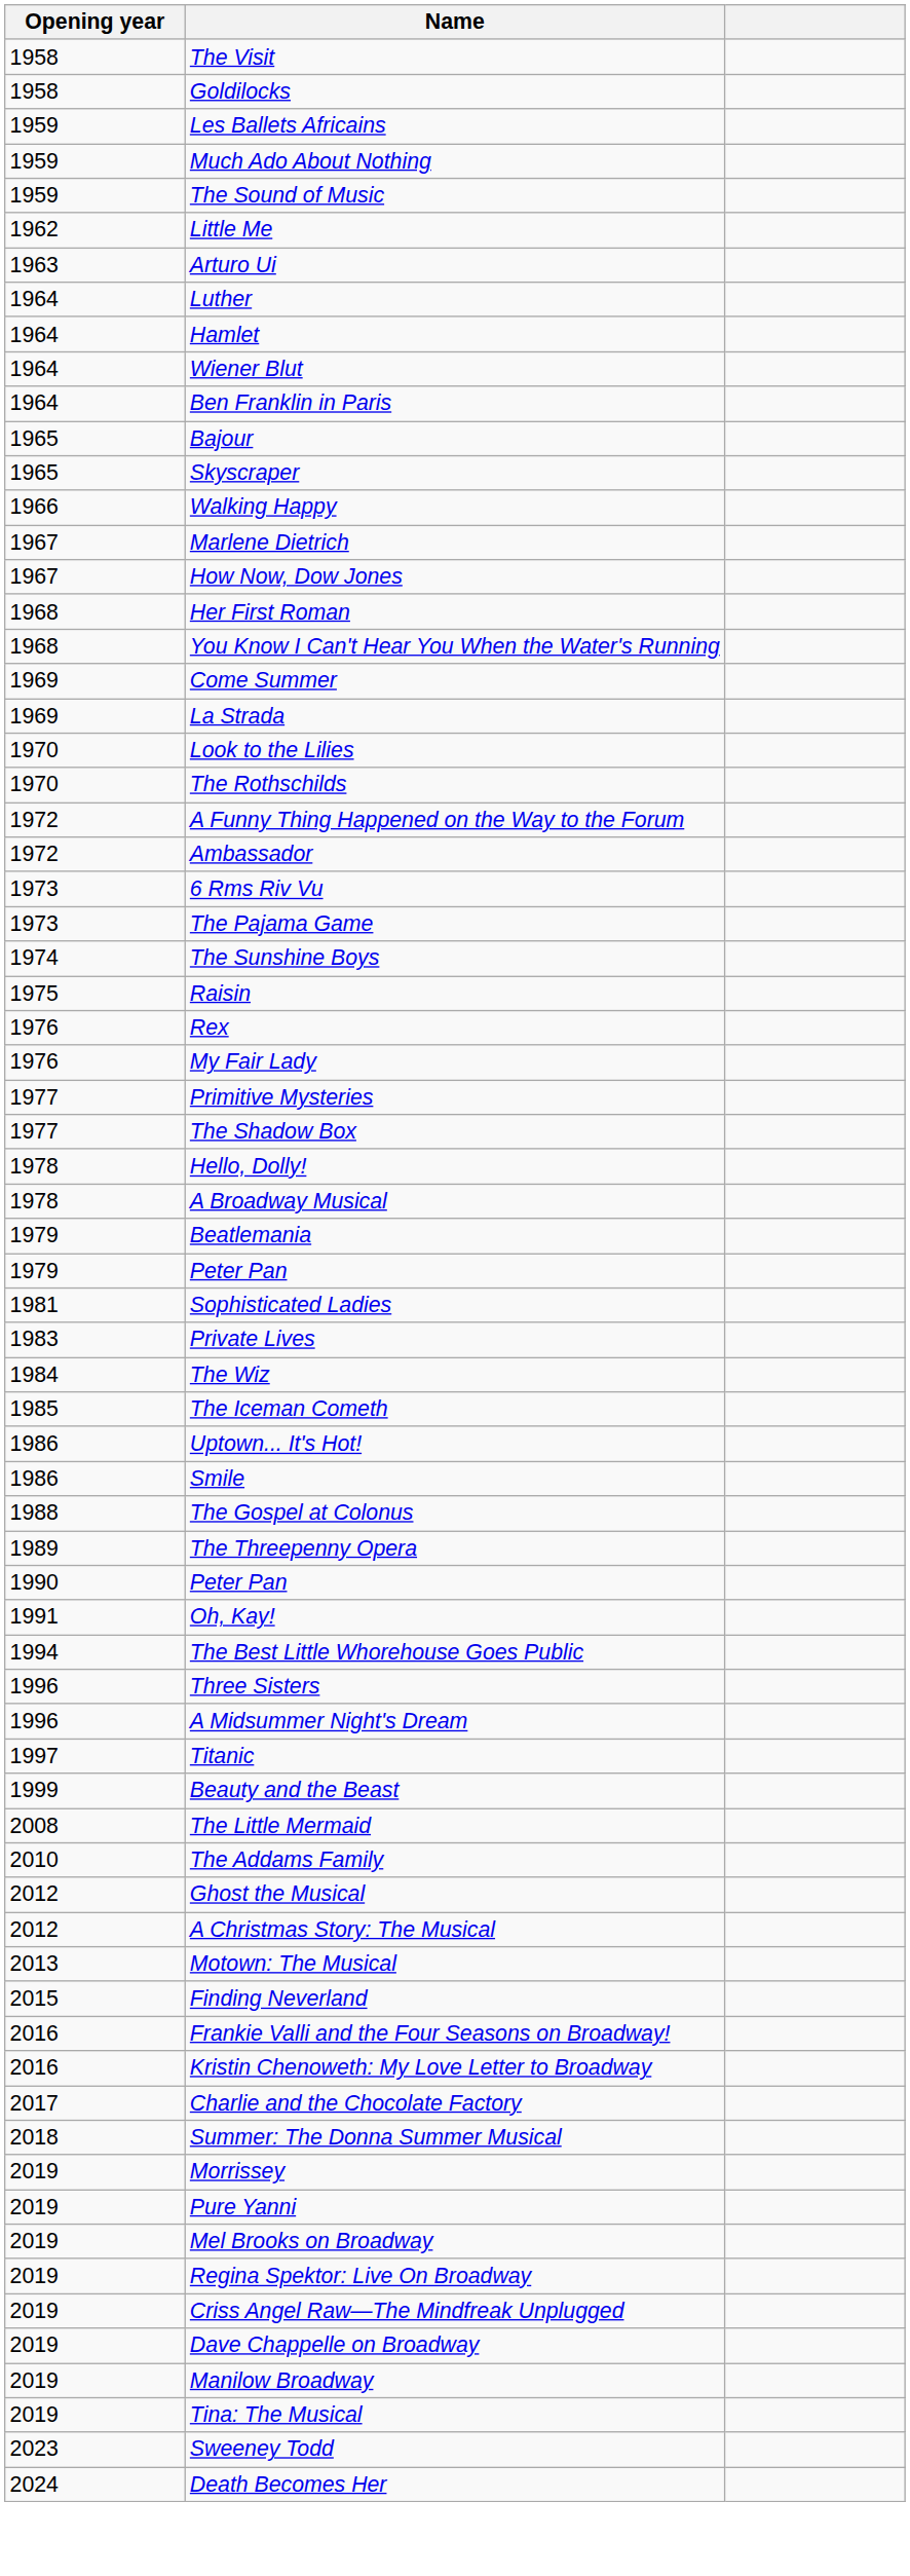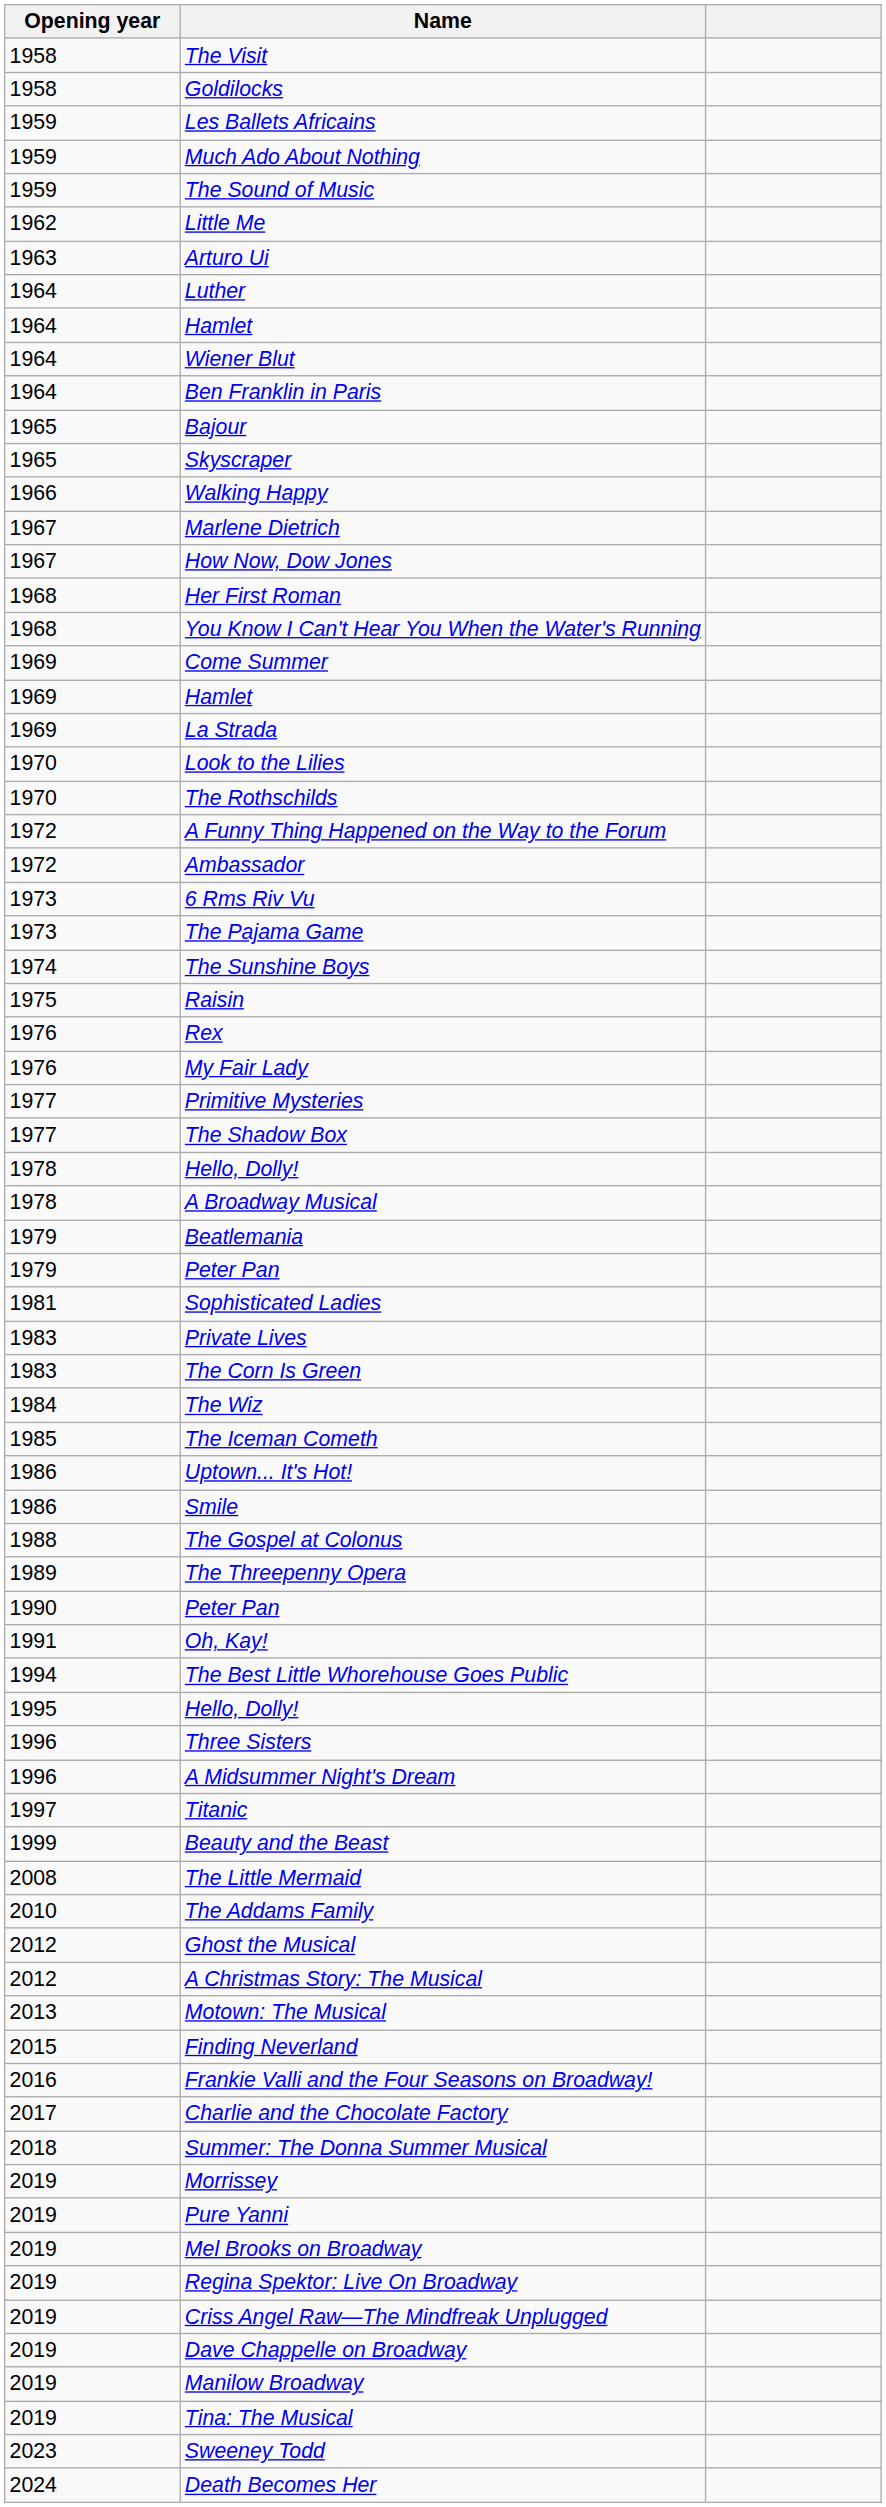+ row: 1969 | Hamlet
+ row: 1983 | The Corn Is Green
+ row: 1995 | Hello, Dolly!
- row: 2016 | Kristin Chenoweth: My Love Letter to Broadway
